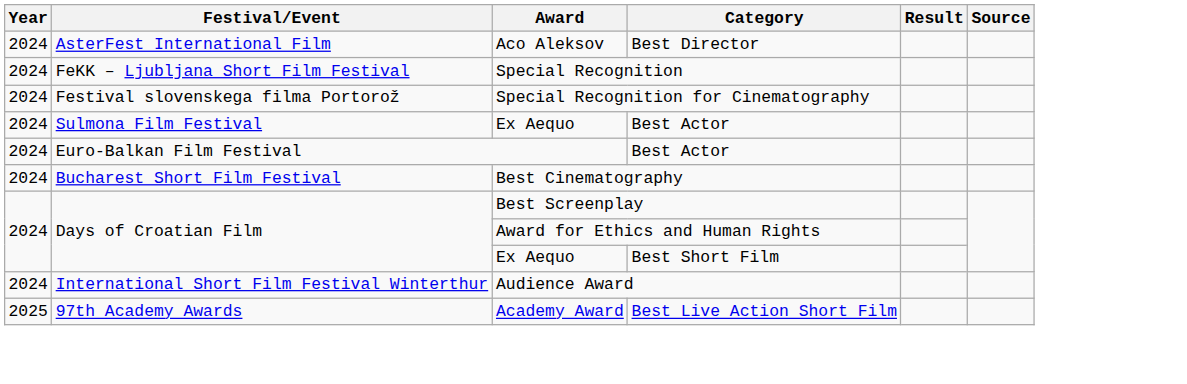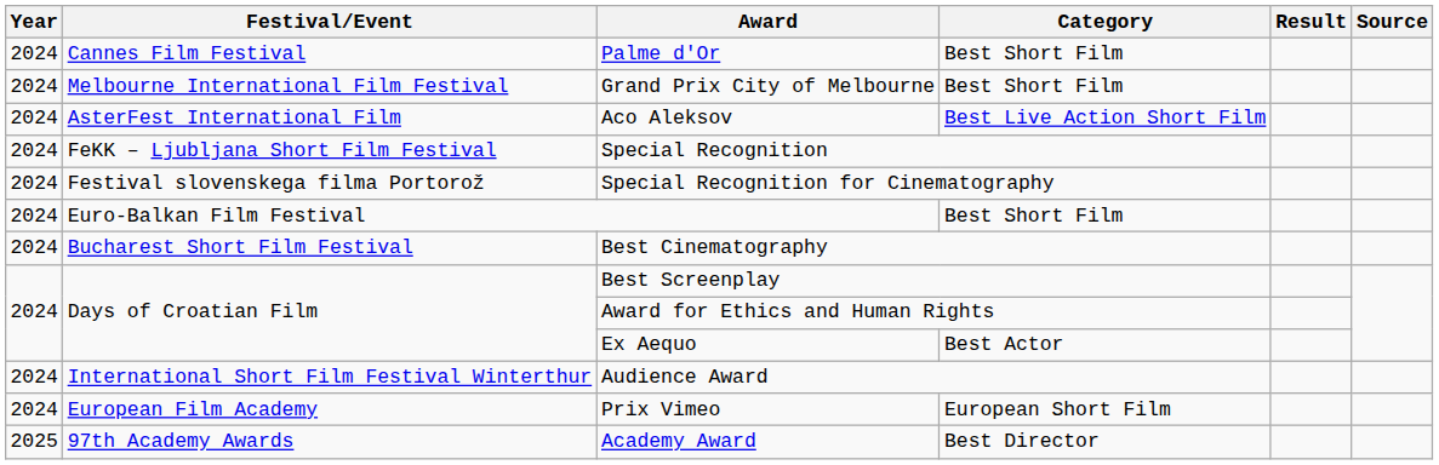+ row: 2024 | Cannes Film Festival | Palme d'Or | Best Short Film
+ row: 2024 | Melbourne International Film Festival | Grand Prix City of Melbourne | Best Short Film
Aco Aleksov | Category: Best Director -> Best Live Action Short Film
- row: 2024 | Sulmona Film Festival | Ex Aequo | Best Actor
Euro-Balkan Film Festival | Category: Best Actor -> Best Short Film
Days of Croatian Film / Ex Aequo | Category: Best Short Film -> Best Actor
+ row: 2024 | European Film Academy | Prix Vimeo | European Short Film
Academy Award | Category: Best Live Action Short Film -> Best Director
